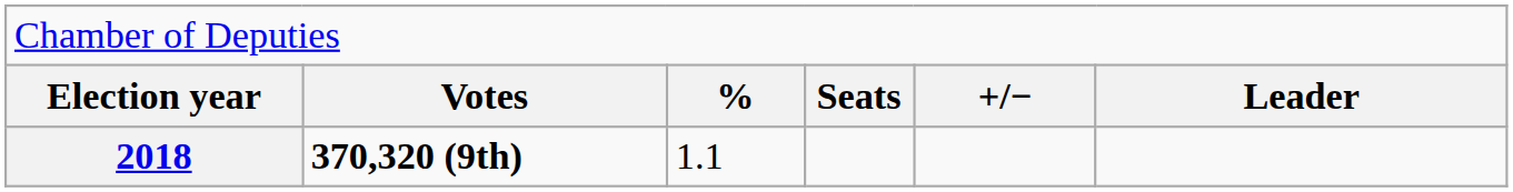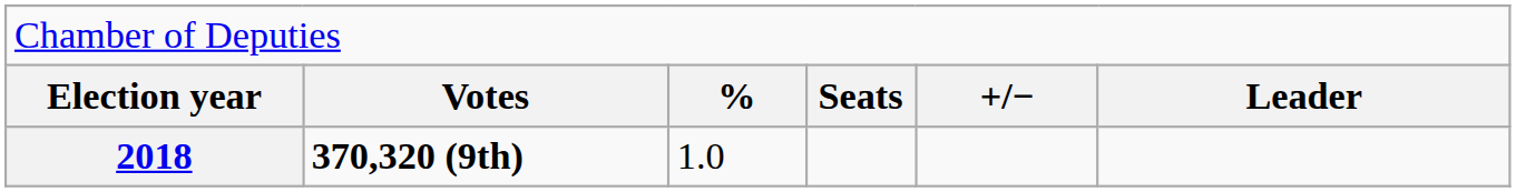2018 | column 3: 1.1 -> 1.0
